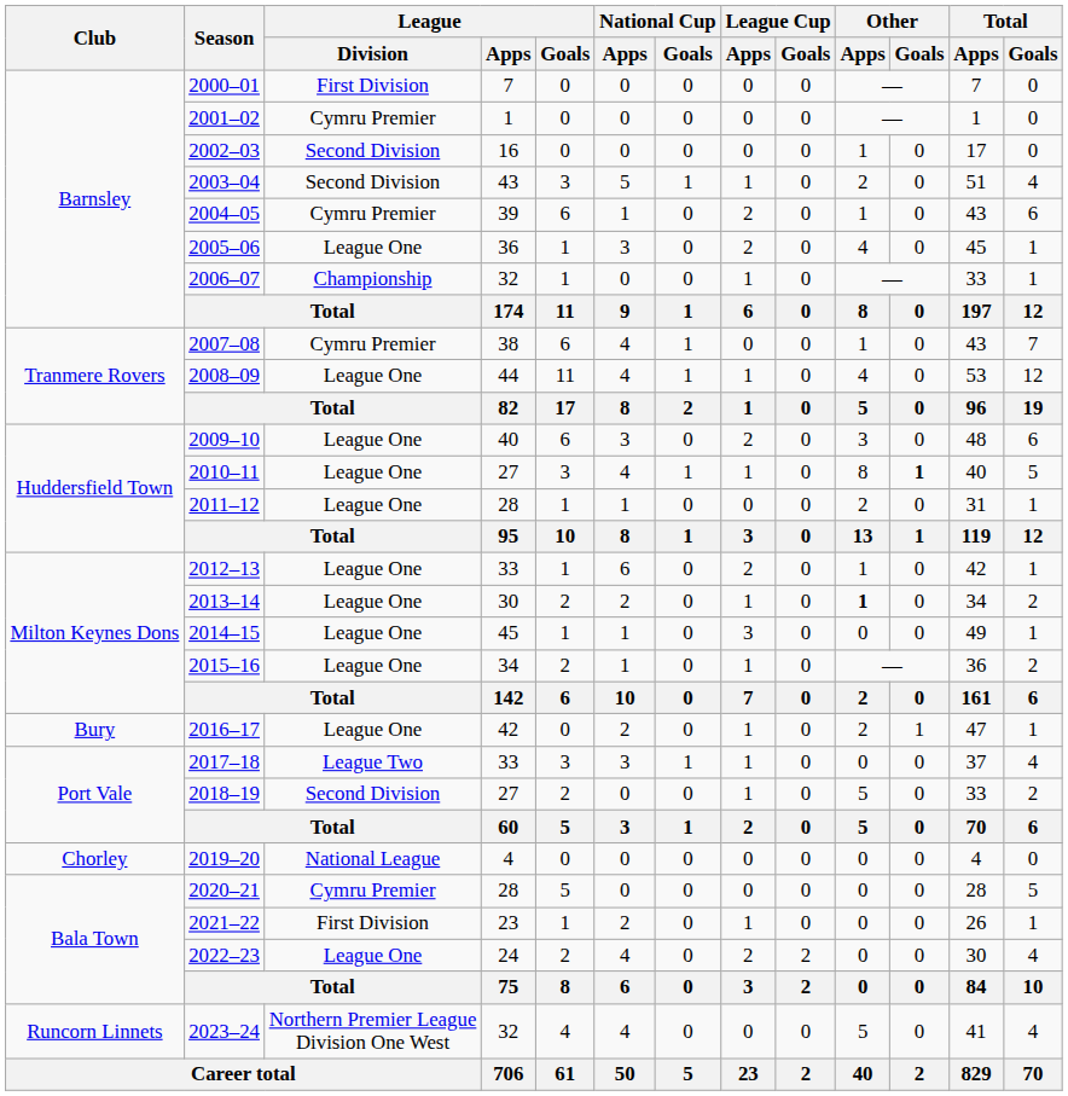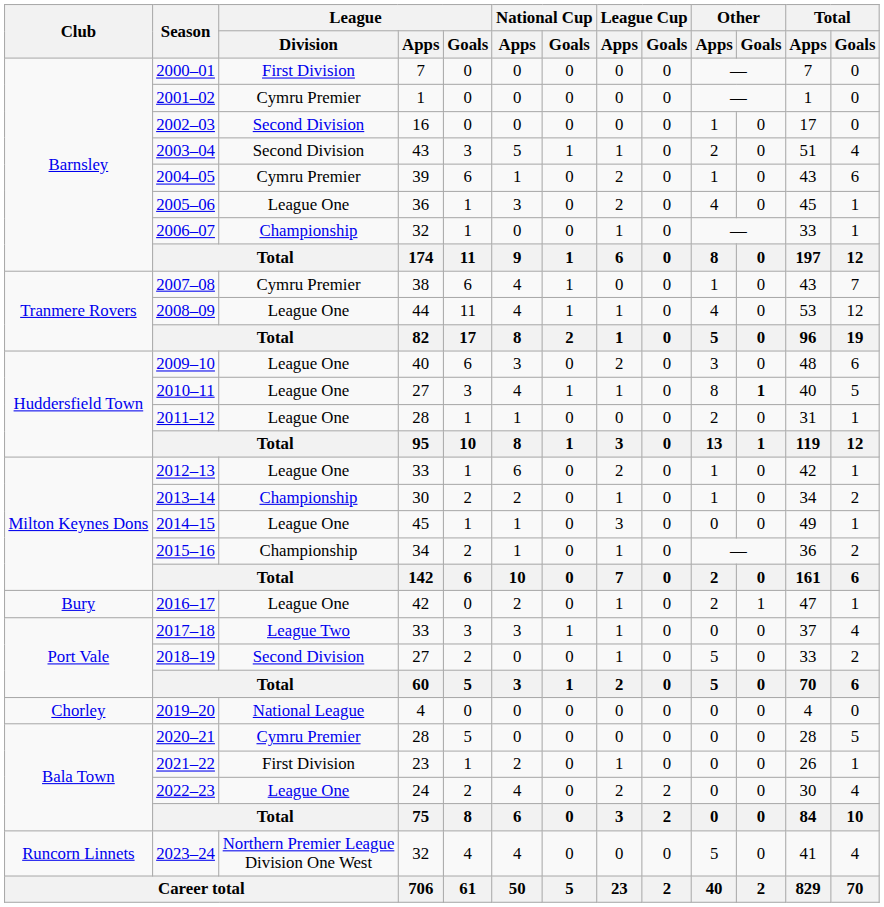2013–14 | League / Division: League One -> Championship
2013–14 | Other / Apps: bold -> normal
2015–16 | League / Division: League One -> Championship
